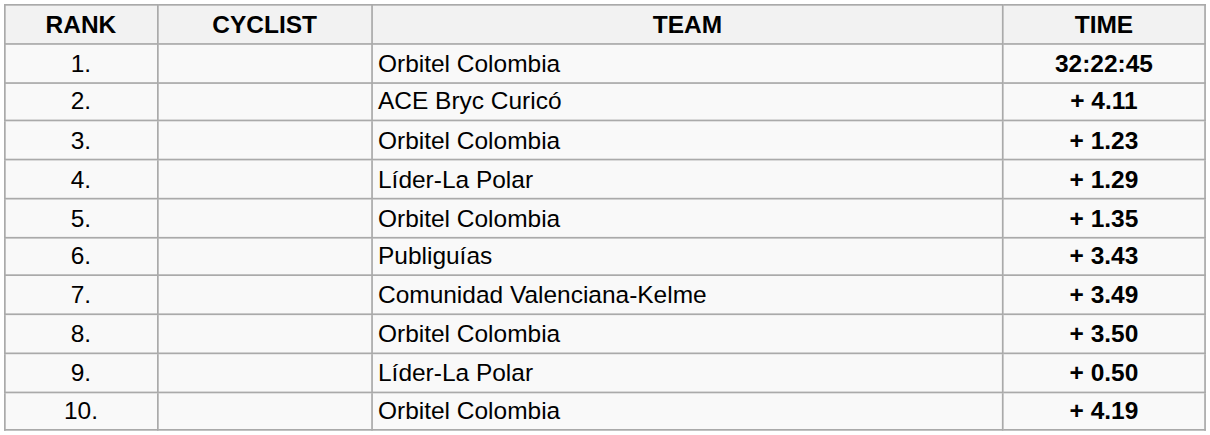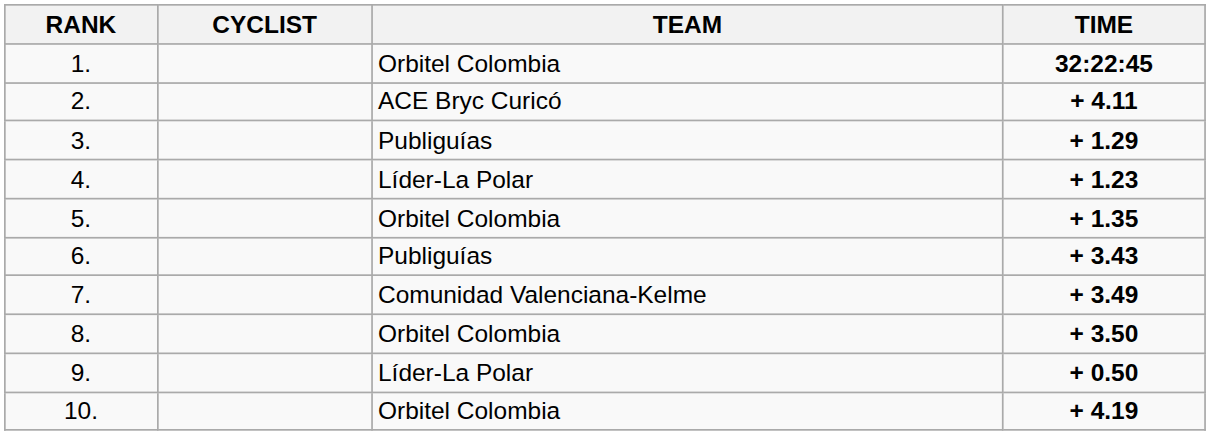3. | TEAM: Orbitel Colombia -> Publiguías
3. | TIME: + 1.23 -> + 1.29
4. | TIME: + 1.29 -> + 1.23
